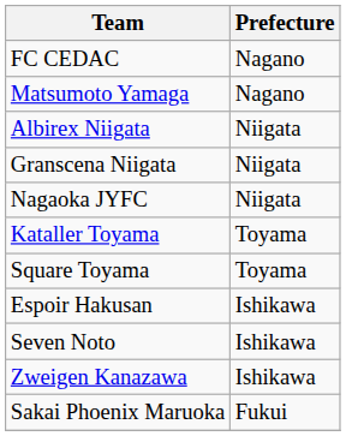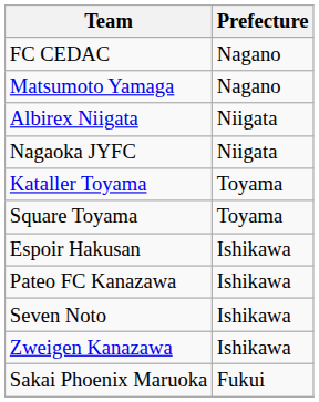- row: Granscena Niigata | Niigata
+ row: Pateo FC Kanazawa | Ishikawa
